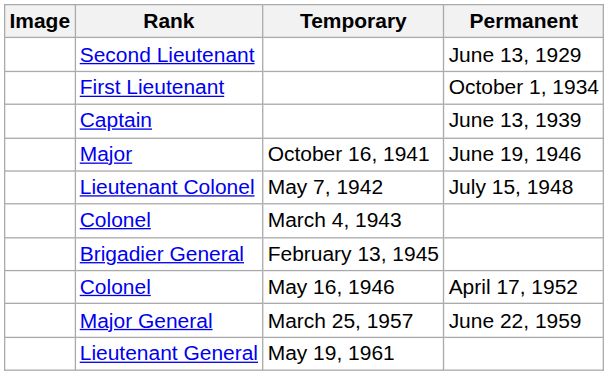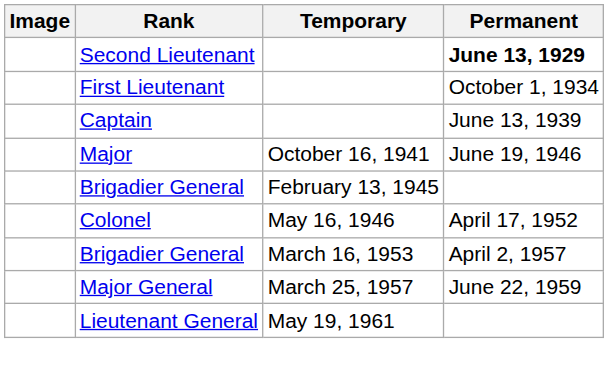Second Lieutenant | Permanent: normal -> bold
- row: Lieutenant Colonel | May 7, 1942 | July 15, 1948
- row: Colonel | March 4, 1943
+ row: Brigadier General | March 16, 1953 | April 2, 1957
